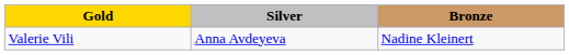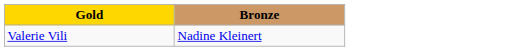- column: Silver | Anna Avdeyeva
